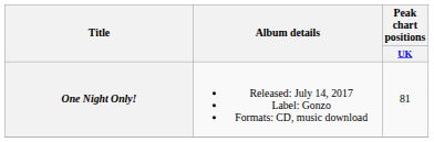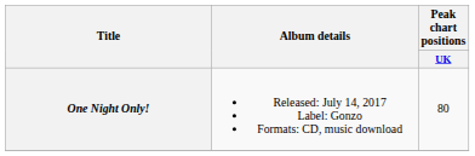One Night Only! | Peak chart positions / UK: 81 -> 80
